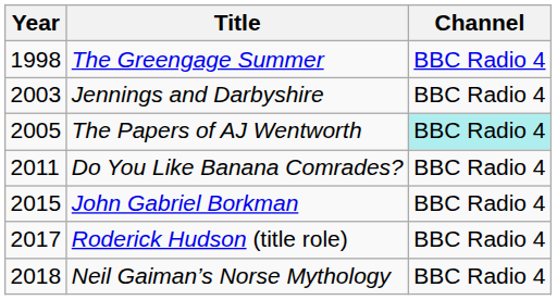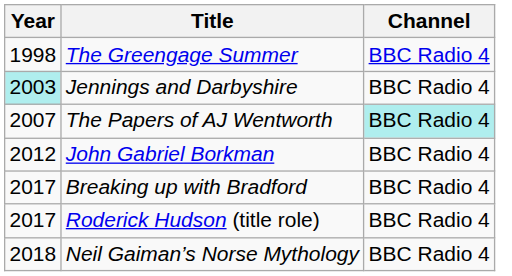Jennings and Darbyshire | Year: no background -> paleturquoise background
The Papers of AJ Wentworth | Year: 2005 -> 2007
- row: 2011 | Do You Like Banana Comrades? | BBC Radio 4
John Gabriel Borkman | Year: 2015 -> 2012
+ row: 2017 | Breaking up with Bradford | BBC Radio 4
